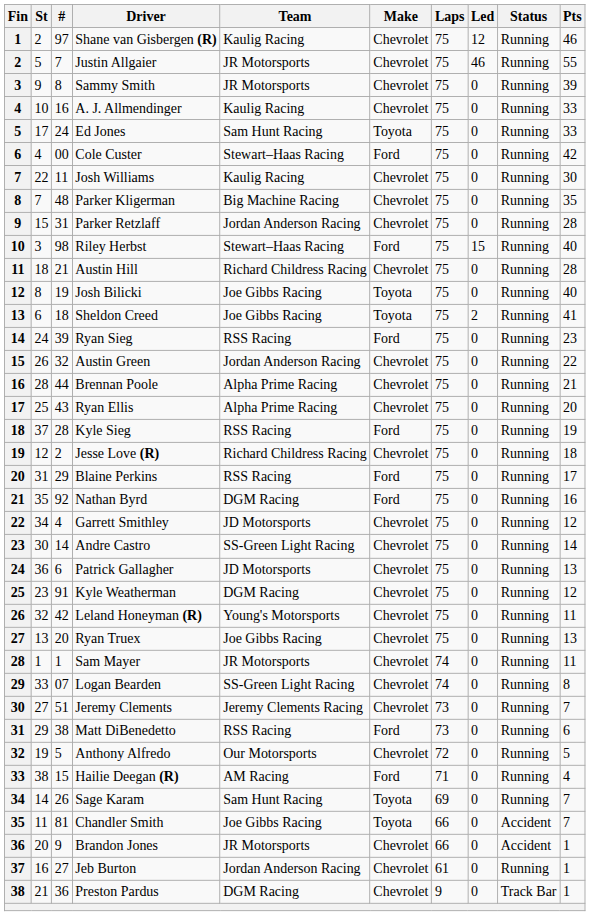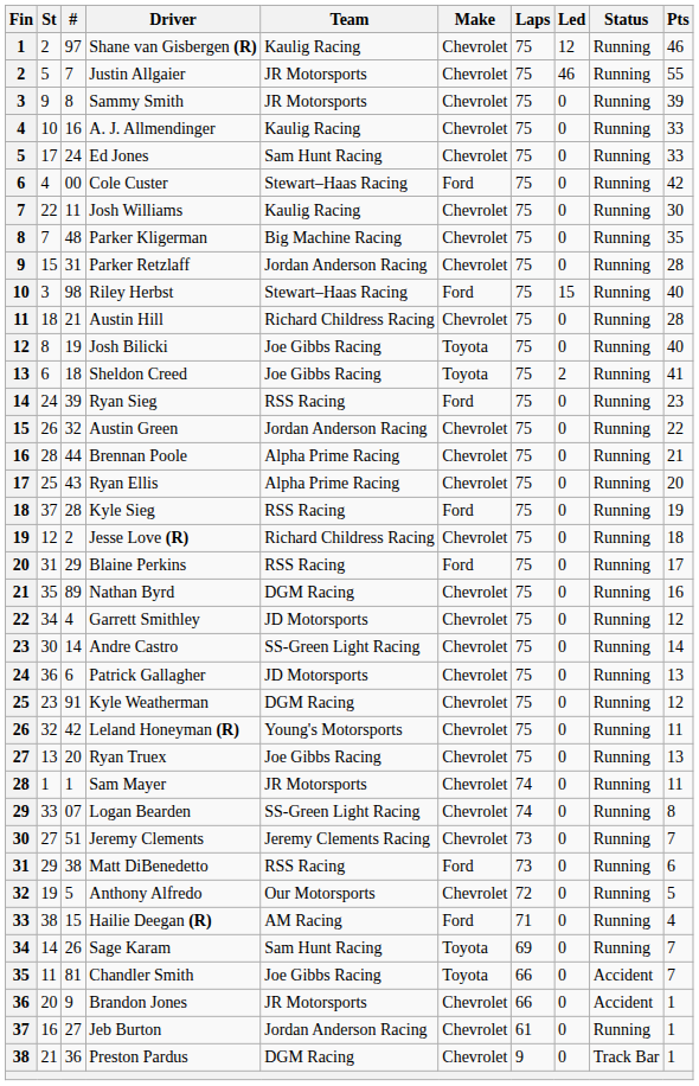Ed Jones | Make: Toyota -> Chevrolet
Nathan Byrd | #: 92 -> 89
Nathan Byrd | Make: Ford -> Chevrolet
